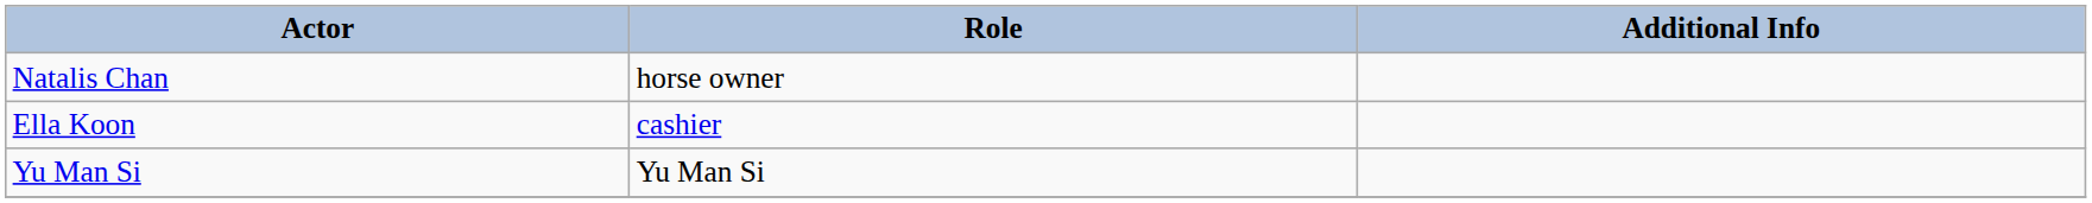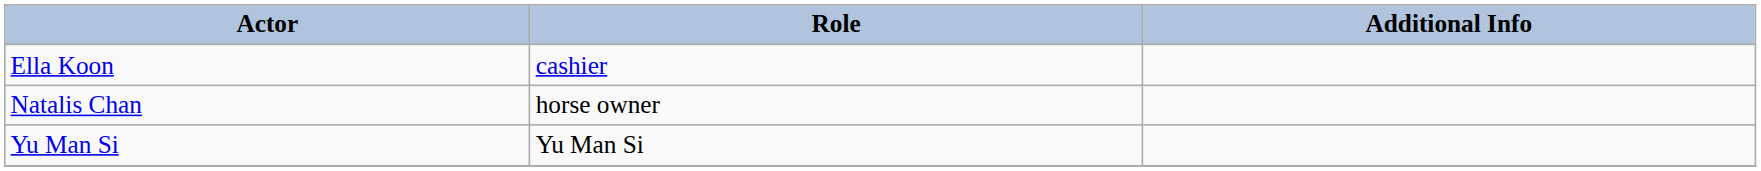rows swapped: Ella Koon <-> Natalis Chan
